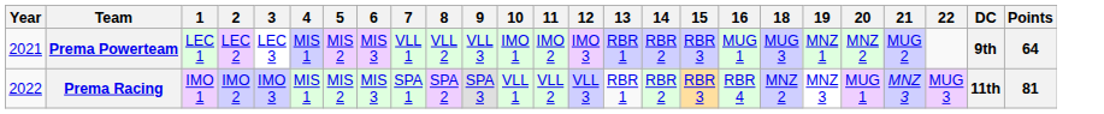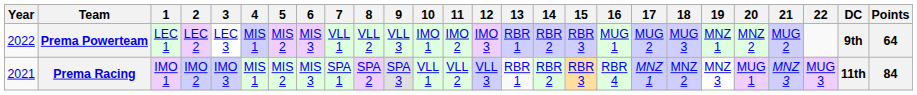+ column: 17 | MUG 2 | MNZ 1
Prema Powerteam | Year: 2021 -> 2022
Prema Racing | Year: 2022 -> 2021
Prema Racing | Points: 81 -> 84
